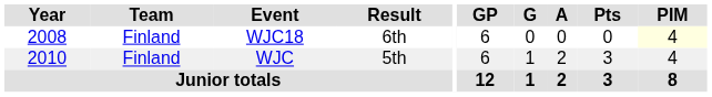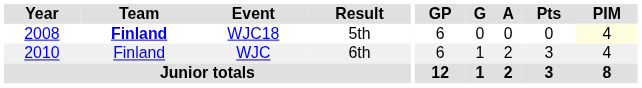WJC18 | Team: normal -> bold
WJC18 | Result: 6th -> 5th
WJC | Result: 5th -> 6th
